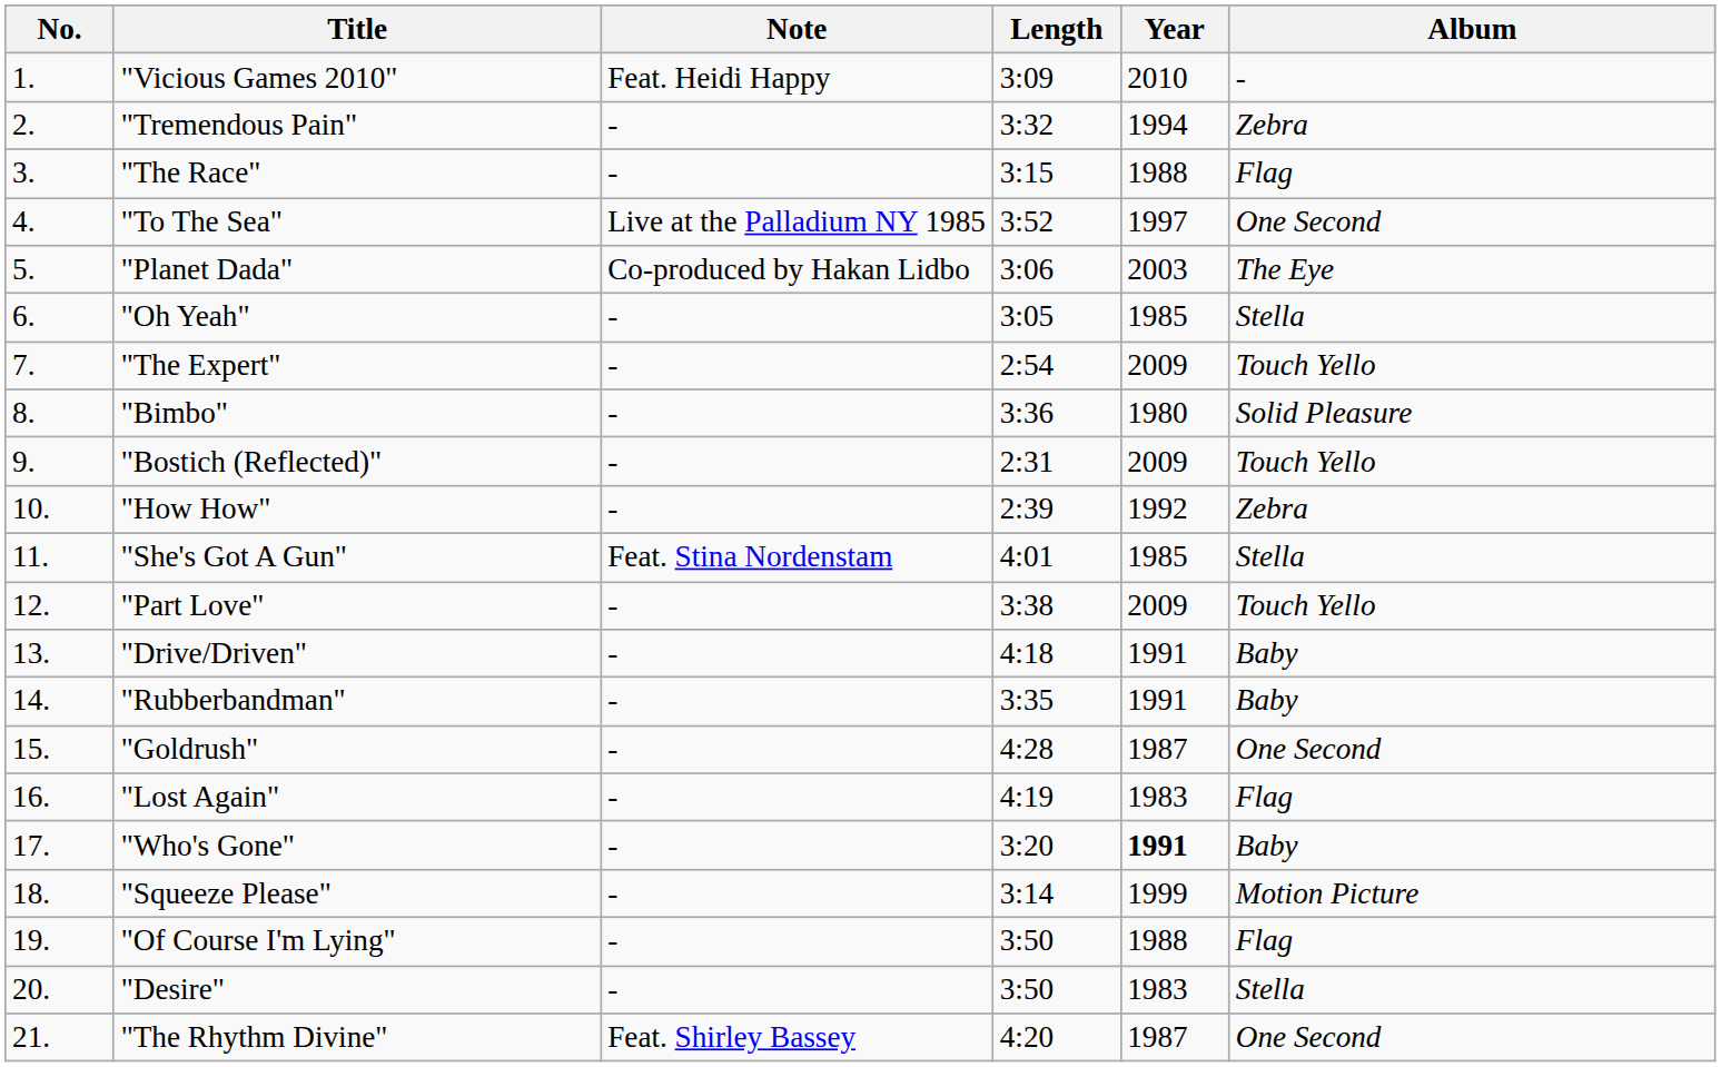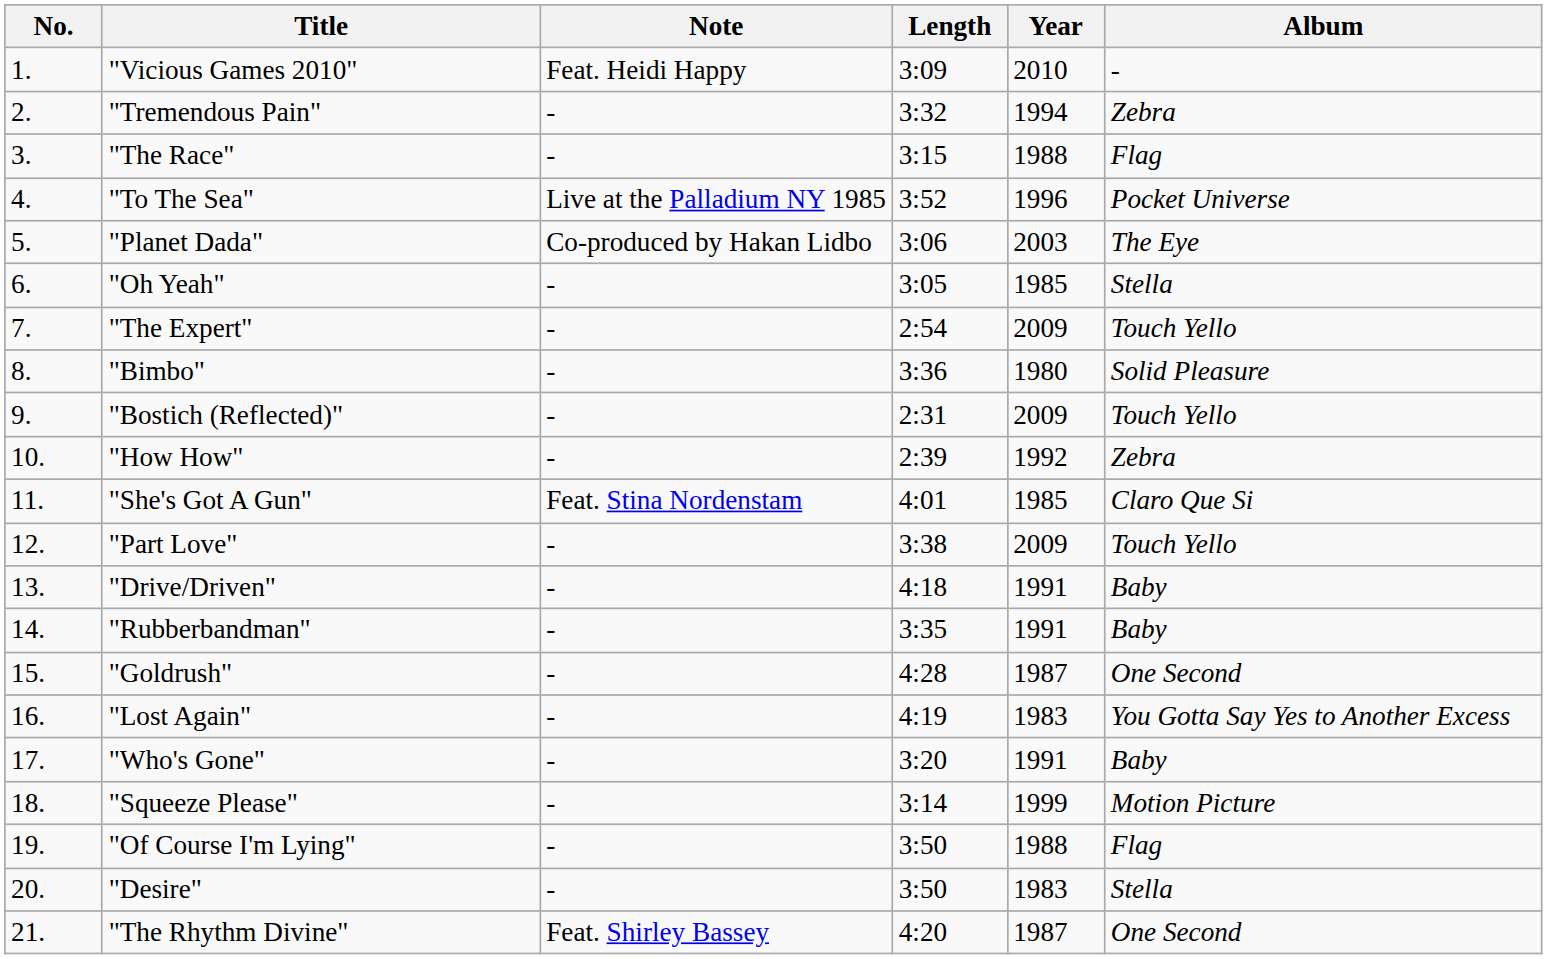"To The Sea" | Year: 1997 -> 1996
"To The Sea" | Album: One Second -> Pocket Universe
"She's Got A Gun" | Album: Stella -> Claro Que Si
"Lost Again" | Album: Flag -> You Gotta Say Yes to Another Excess
"Who's Gone" | Year: bold -> normal
